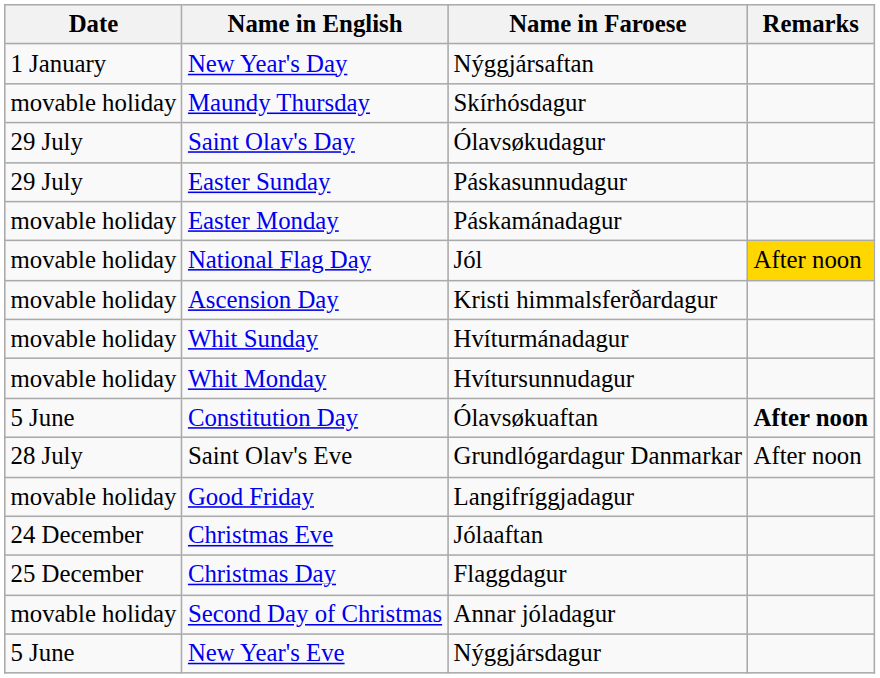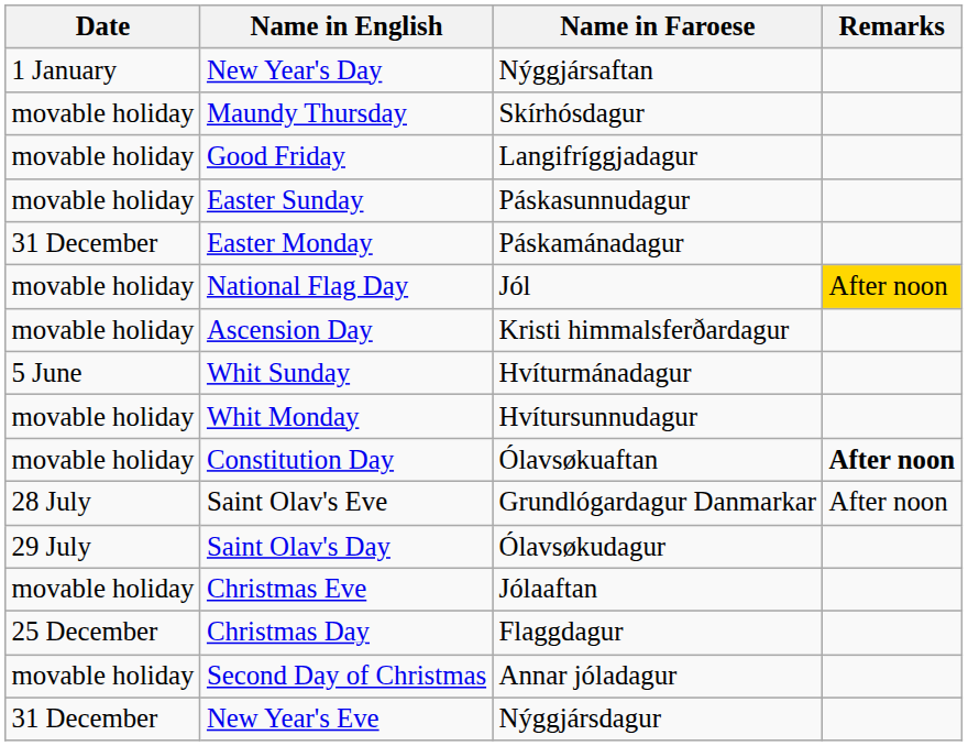rows swapped: Good Friday <-> Saint Olav's Day
Easter Sunday | Date: 29 July -> movable holiday
Easter Monday | Date: movable holiday -> 31 December
Whit Sunday | Date: movable holiday -> 5 June
Constitution Day | Date: 5 June -> movable holiday
Christmas Eve | Date: 24 December -> movable holiday
New Year's Eve | Date: 5 June -> 31 December
